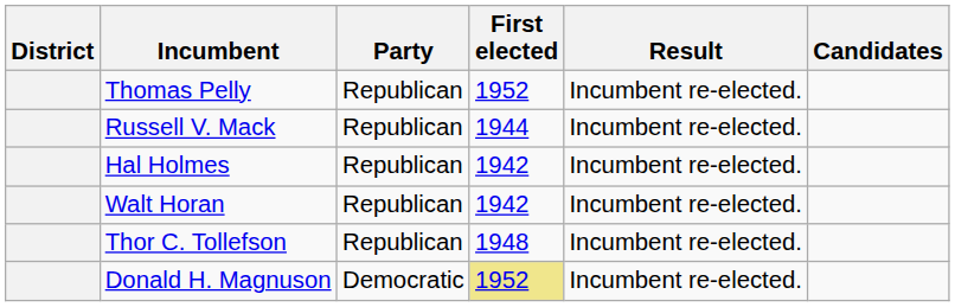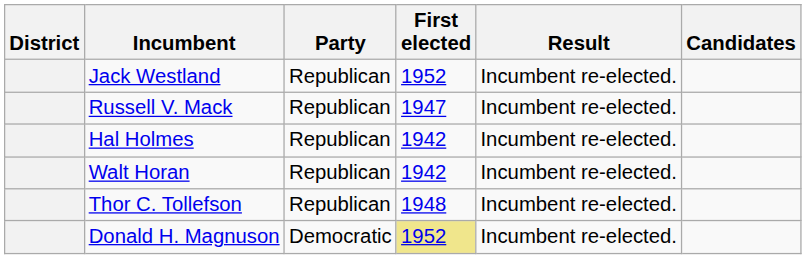- row: Thomas Pelly | Republican | 1952 | Incumbent re-elected.
+ row: Jack Westland | Republican | 1952 | Incumbent re-elected.
Russell V. Mack | First elected: 1944 -> 1947
